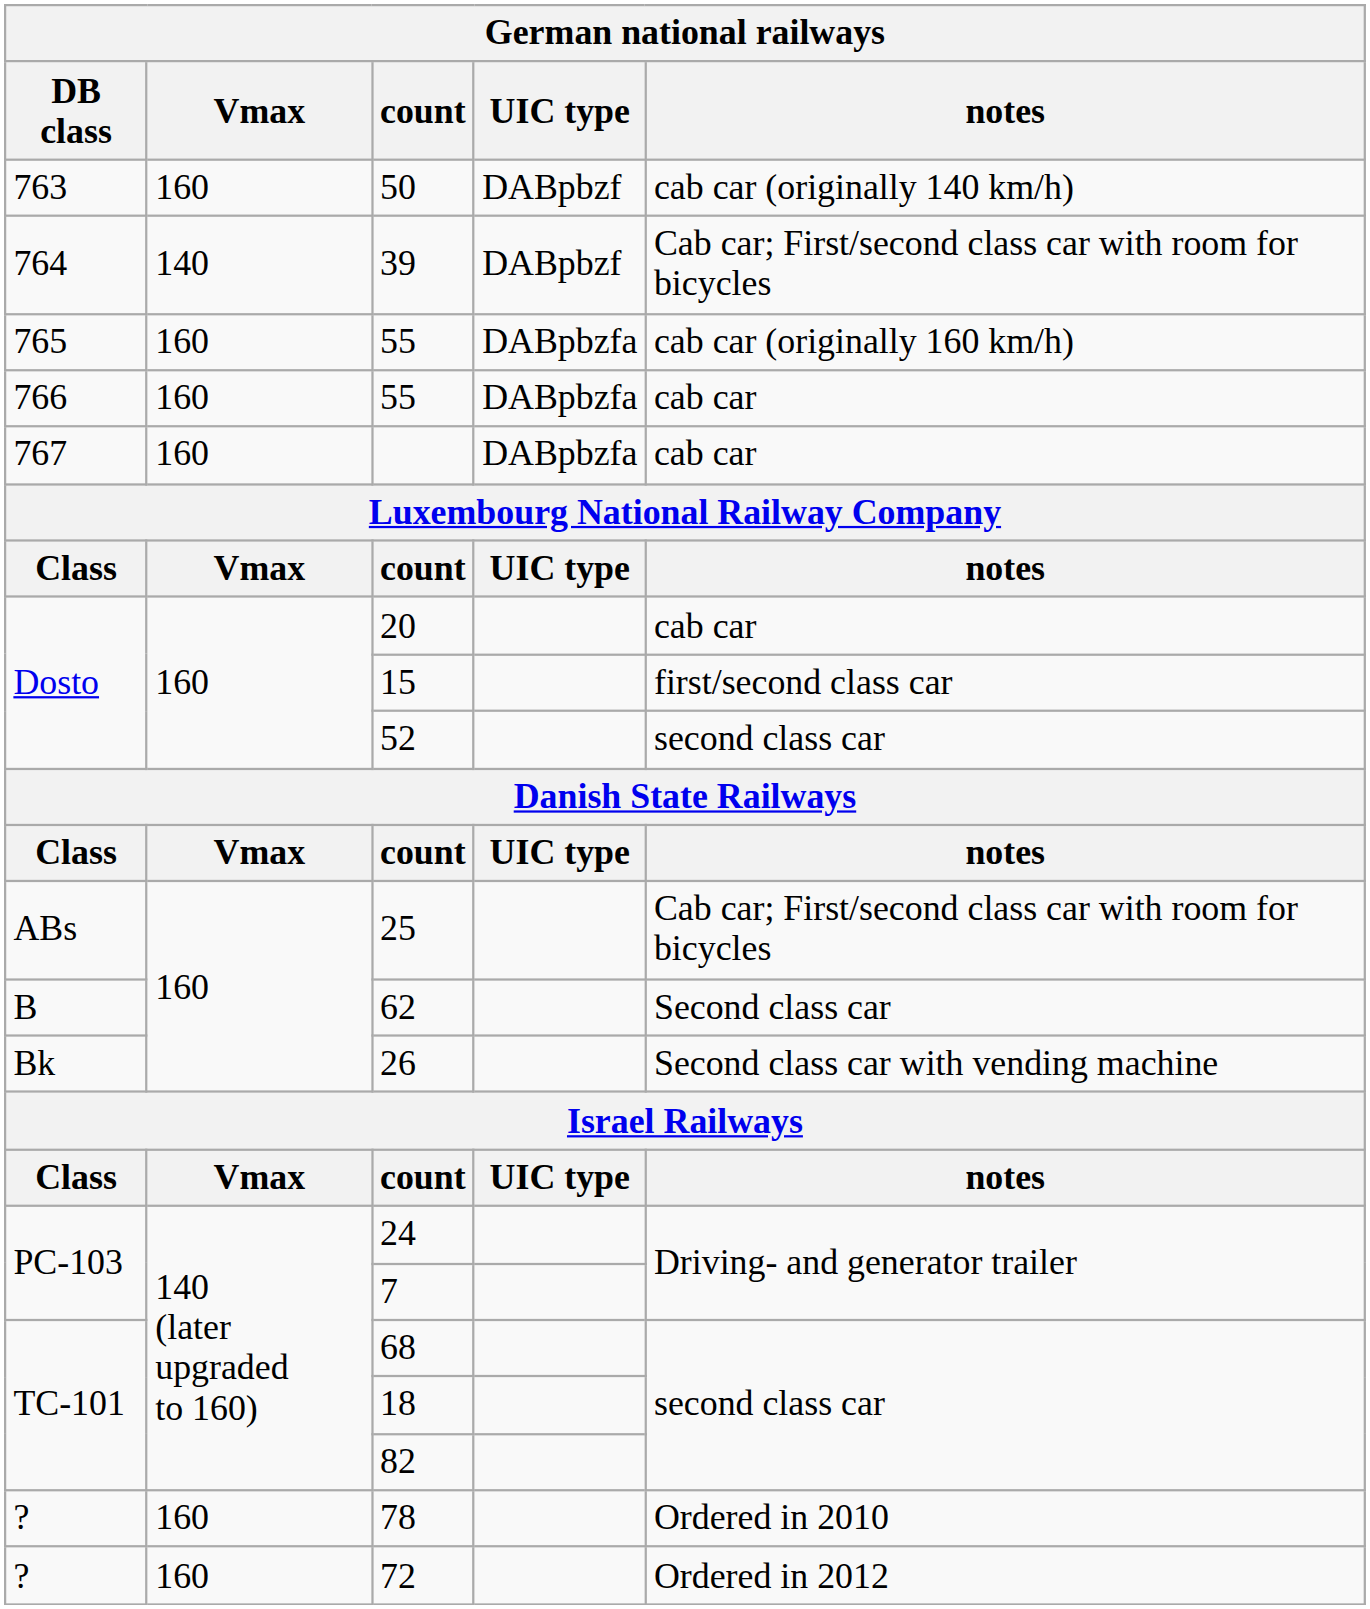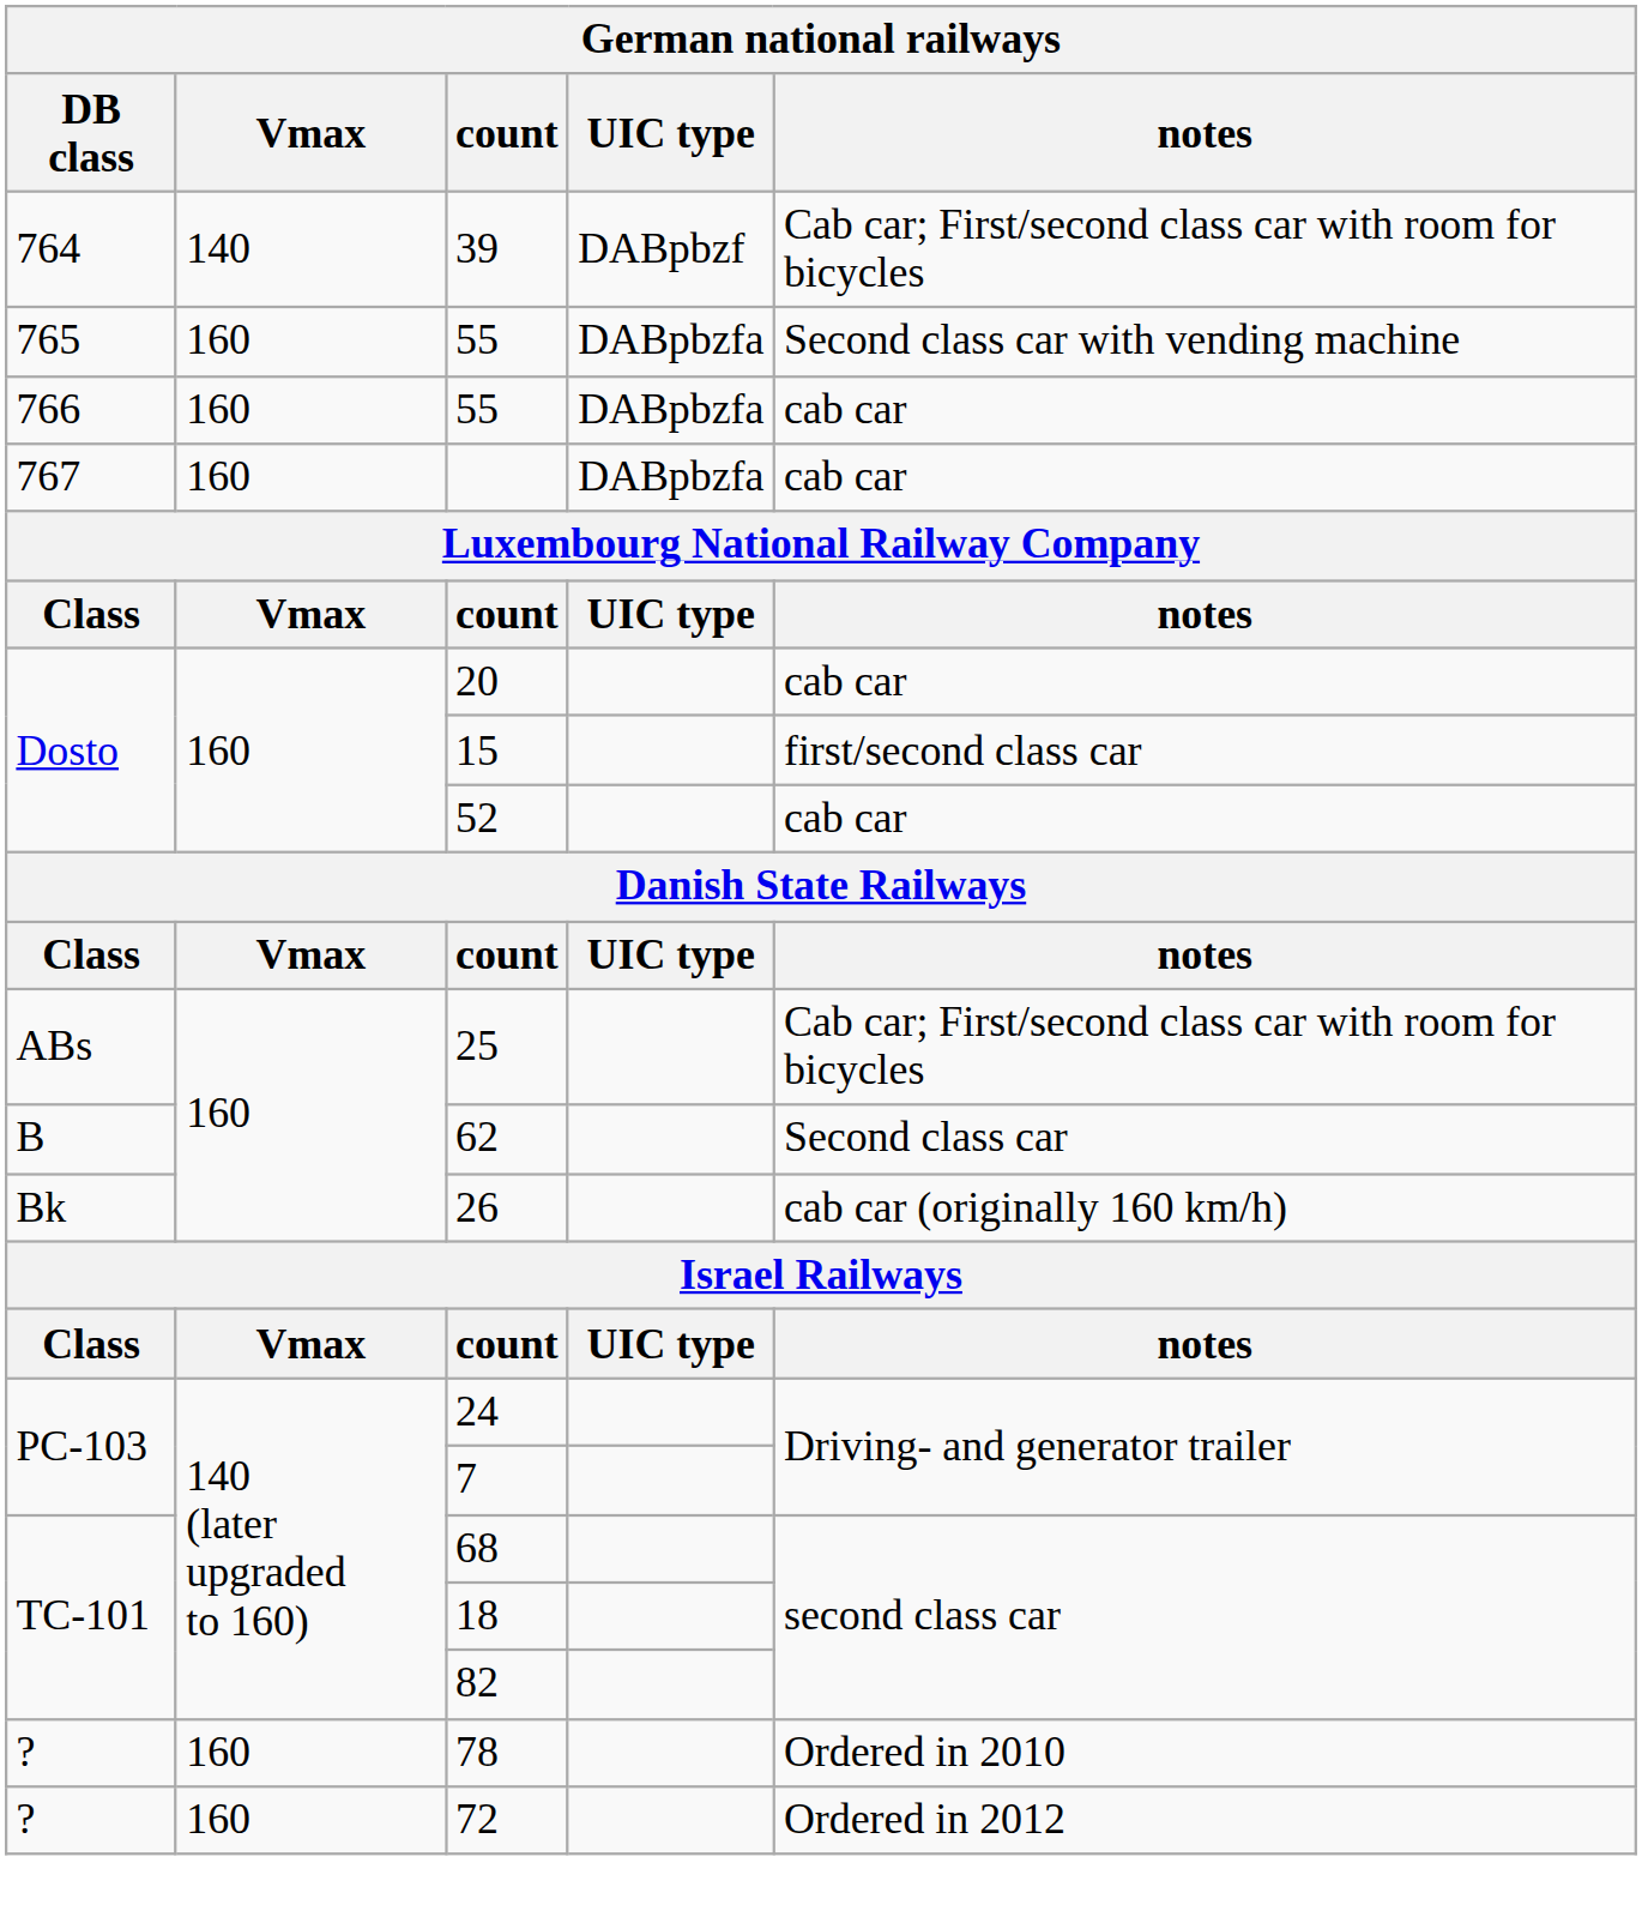- row: 763 | 160 | 50 | DABpbzf | cab car (originally 140 km/h)
765 / 55 | notes: cab car (originally 160 km/h) -> Second class car with vending machine
52 | notes: second class car -> cab car
26 | notes: Second class car with vending machine -> cab car (originally 160 km/h)
